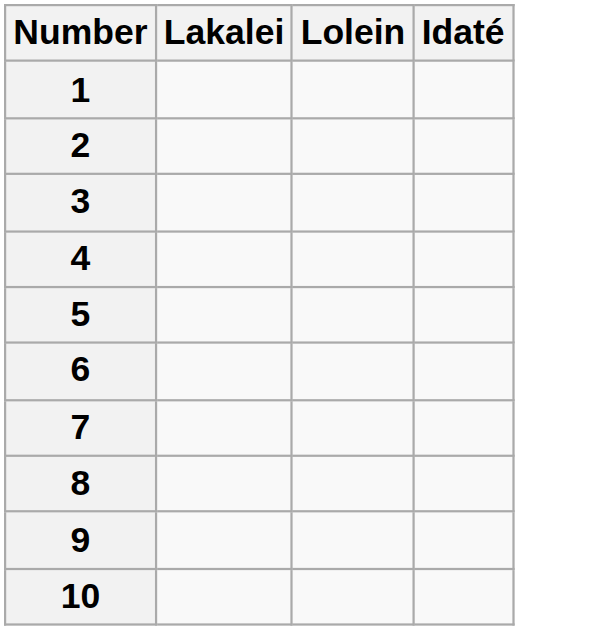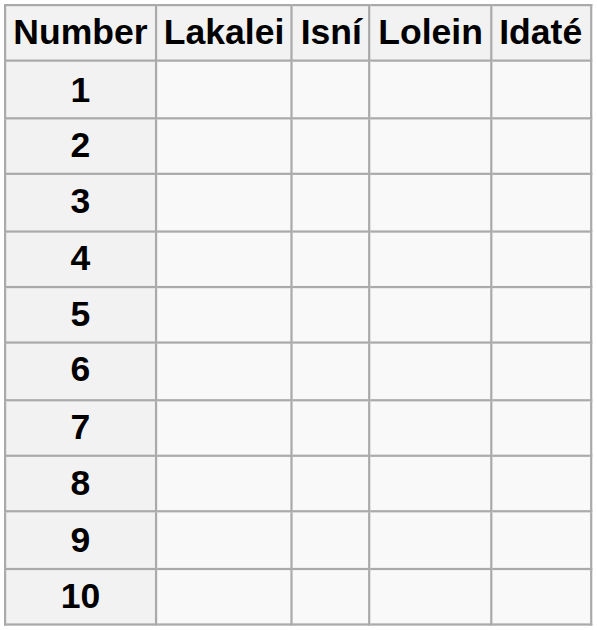+ column: Isní
